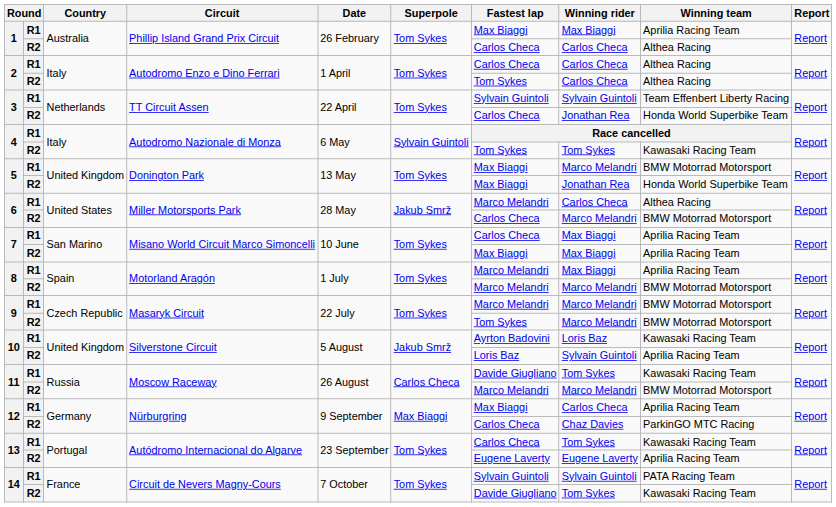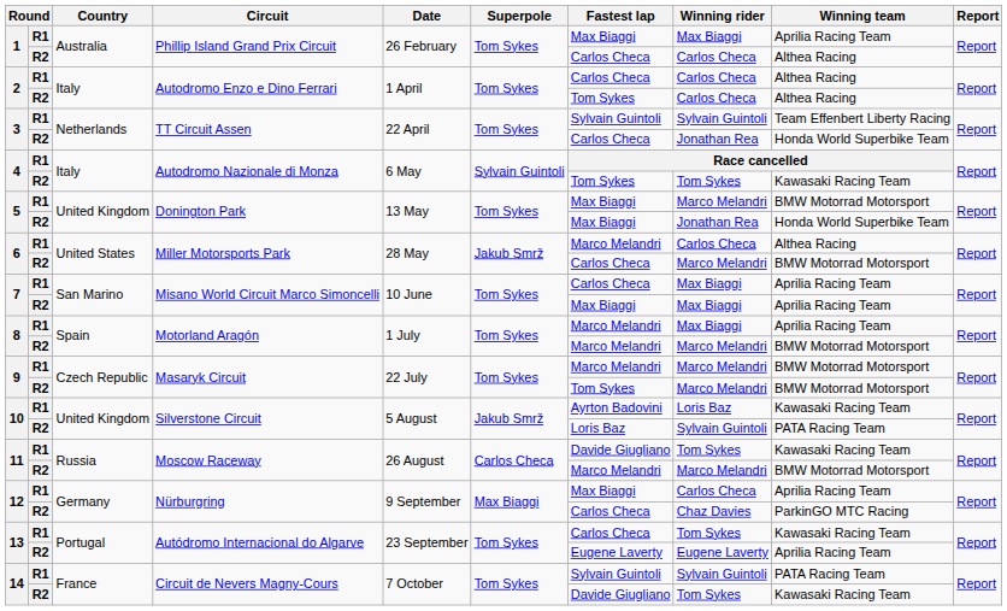10 / R2 | Winning team: Aprilia Racing Team -> PATA Racing Team
